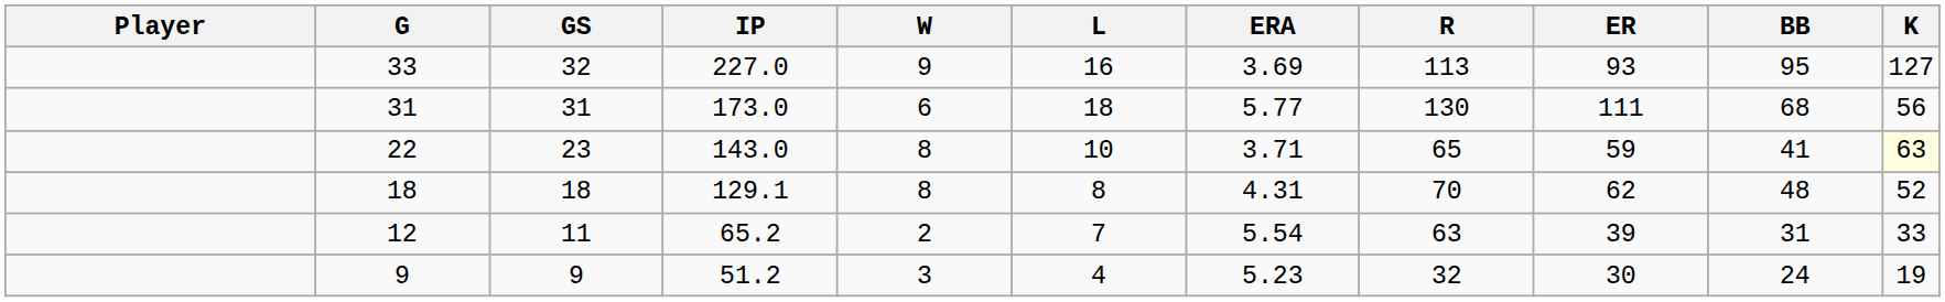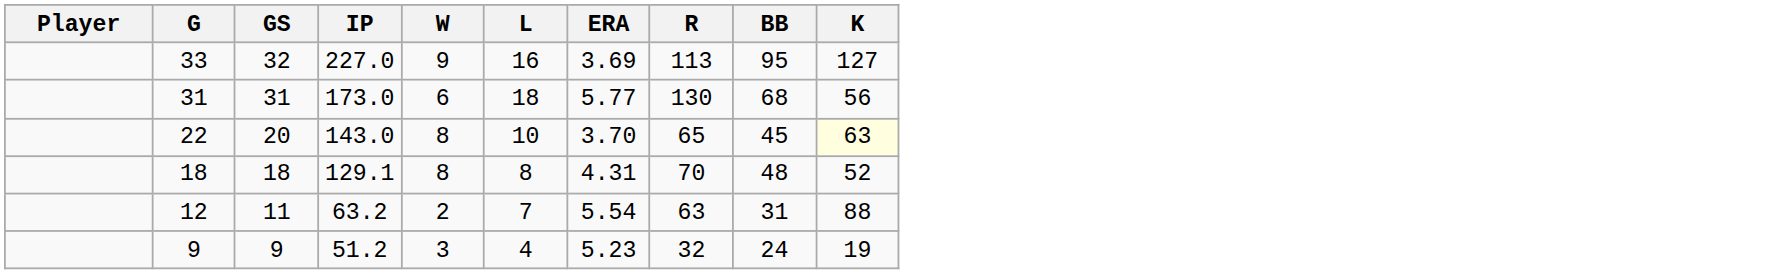- column: ER | 93 | 111 | 59 | 62 | 39 | 30
22 | GS: 23 -> 20
22 | ERA: 3.71 -> 3.70
22 | BB: 41 -> 45
12 | IP: 65.2 -> 63.2
12 | K: 33 -> 88
